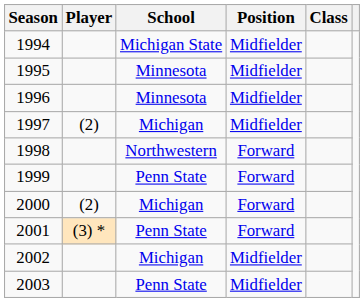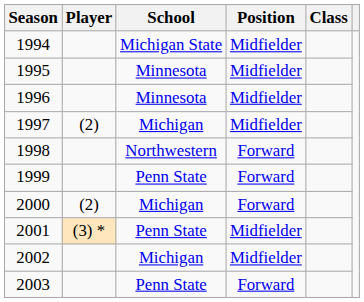2001 | Position: Forward -> Midfielder
2003 | Position: Midfielder -> Forward
